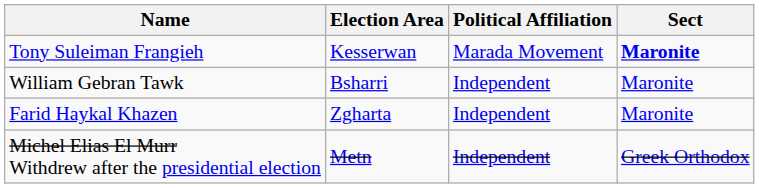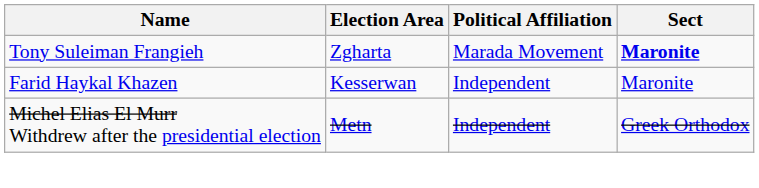Tony Suleiman Frangieh | Election Area: Kesserwan -> Zgharta
- row: William Gebran Tawk | Bsharri | Independent | Maronite
Farid Haykal Khazen | Election Area: Zgharta -> Kesserwan
